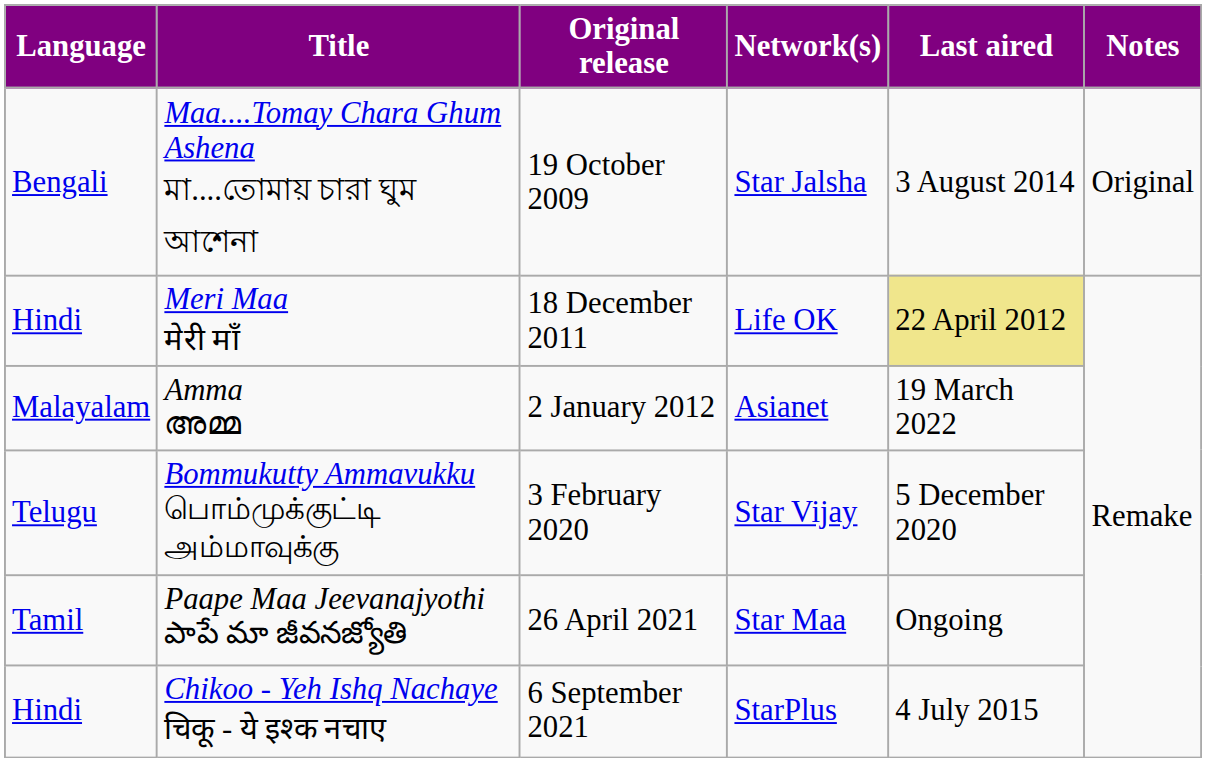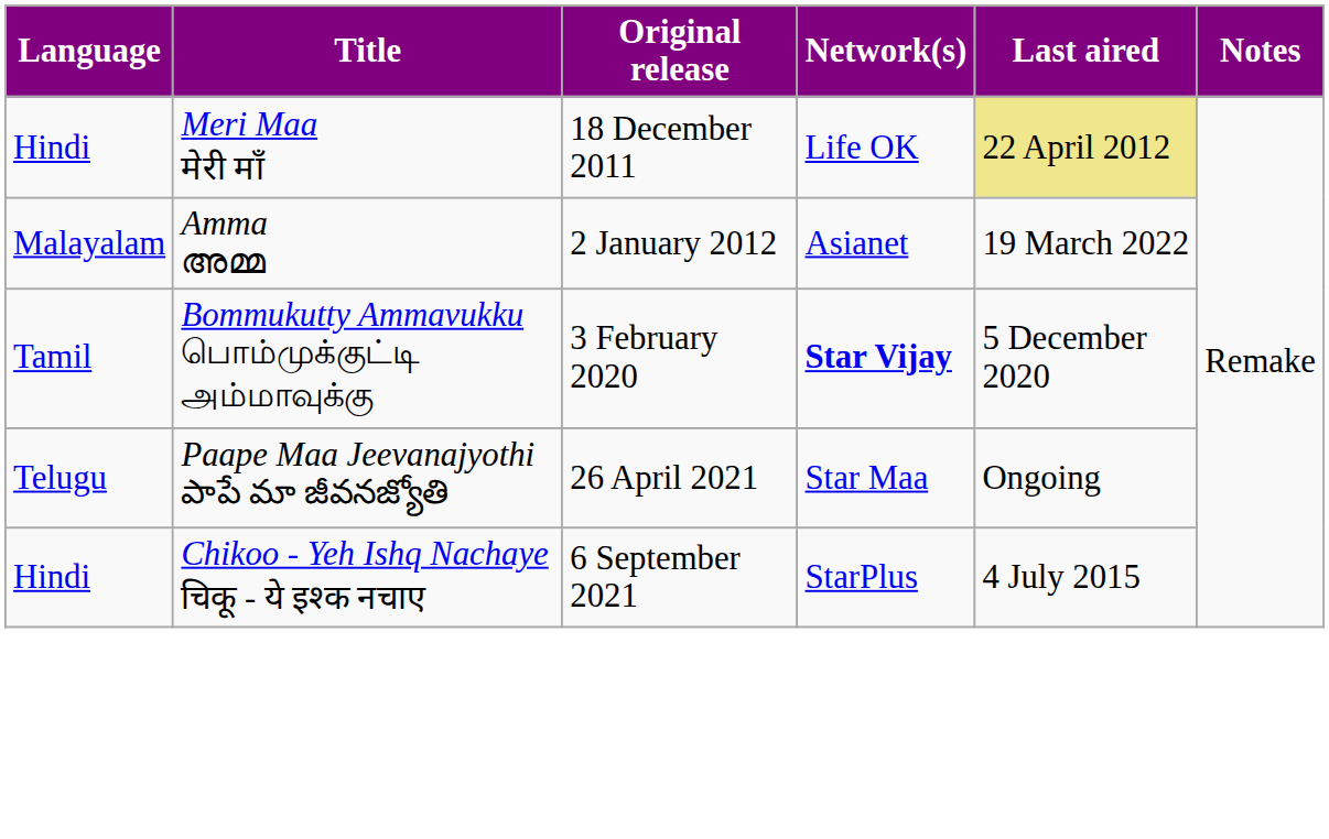- row: Bengali | Maa....Tomay Chara Ghum Ashena মা....তোমায় চারা ঘুম আশেনা | 19 October 2009 | Star Jalsha | 3 August 2014 | Original
Bommukutty Ammavukku பொம்முக்குட்டி அம்மாவுக்கு | Language: Telugu -> Tamil
Bommukutty Ammavukku பொம்முக்குட்டி அம்மாவுக்கு | Network(s): normal -> bold
Paape Maa Jeevanajyothi పాపే మా జీవనజ్యోతి | Language: Tamil -> Telugu
